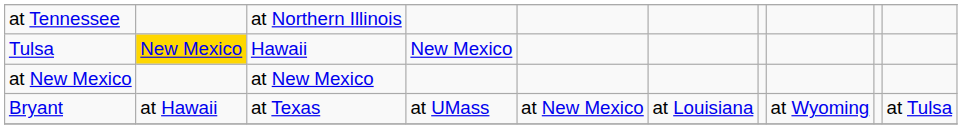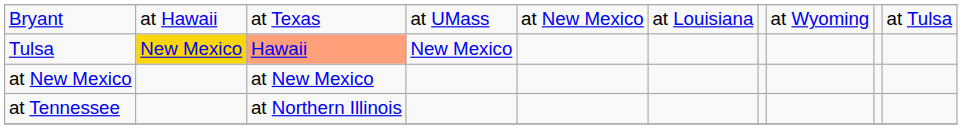rows swapped: Bryant <-> at Tennessee
Tulsa | column 3: no background -> lightsalmon background
